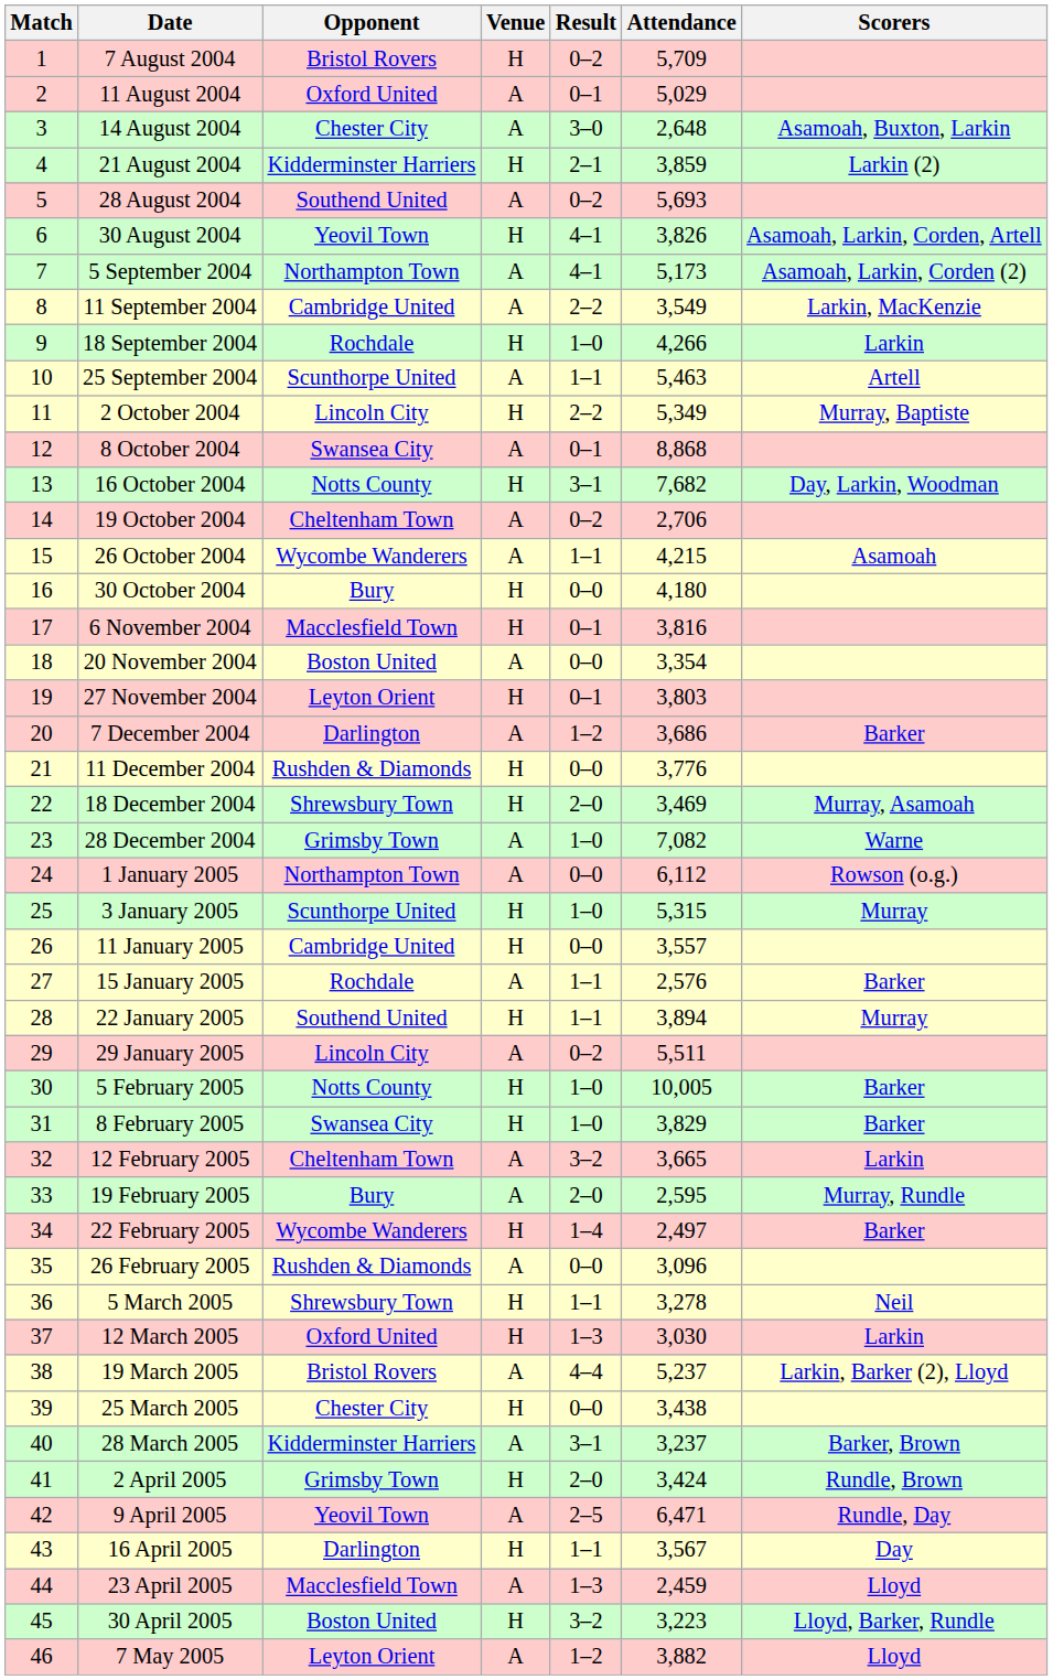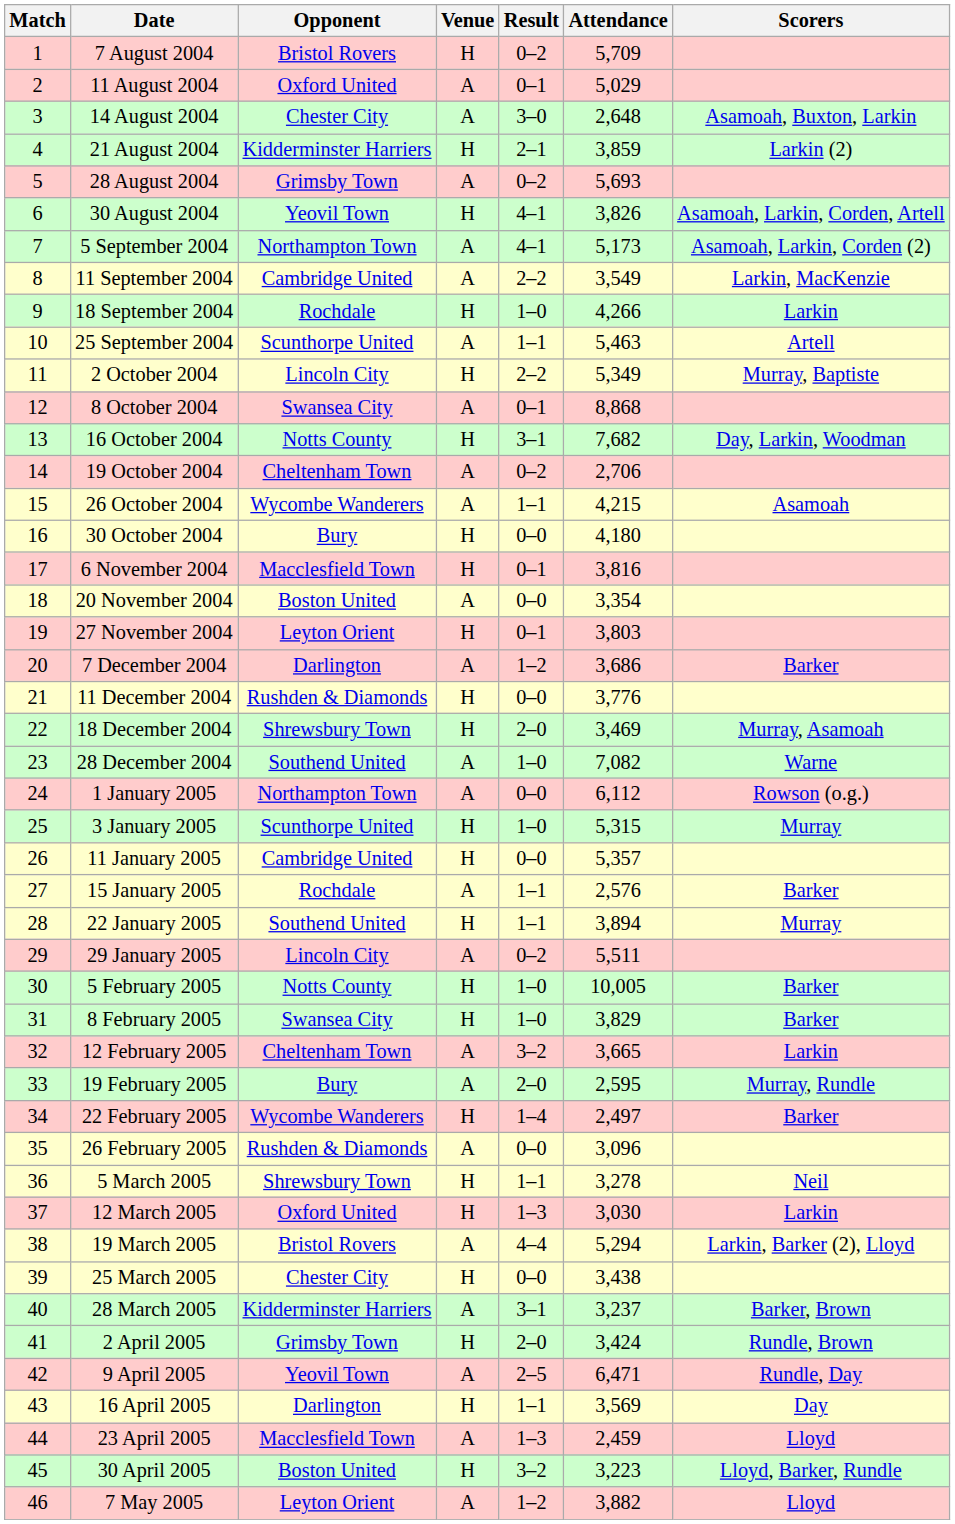28 August 2004 | Opponent: Southend United -> Grimsby Town
28 December 2004 | Opponent: Grimsby Town -> Southend United
11 January 2005 | Attendance: 3,557 -> 5,357
19 March 2005 | Attendance: 5,237 -> 5,294
16 April 2005 | Attendance: 3,567 -> 3,569
